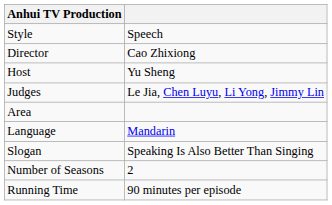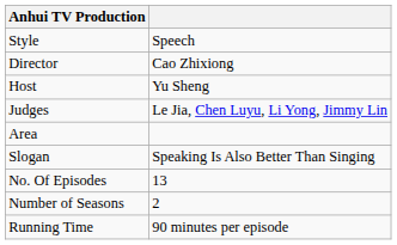- row: Language | Mandarin
+ row: No. Of Episodes | 13
